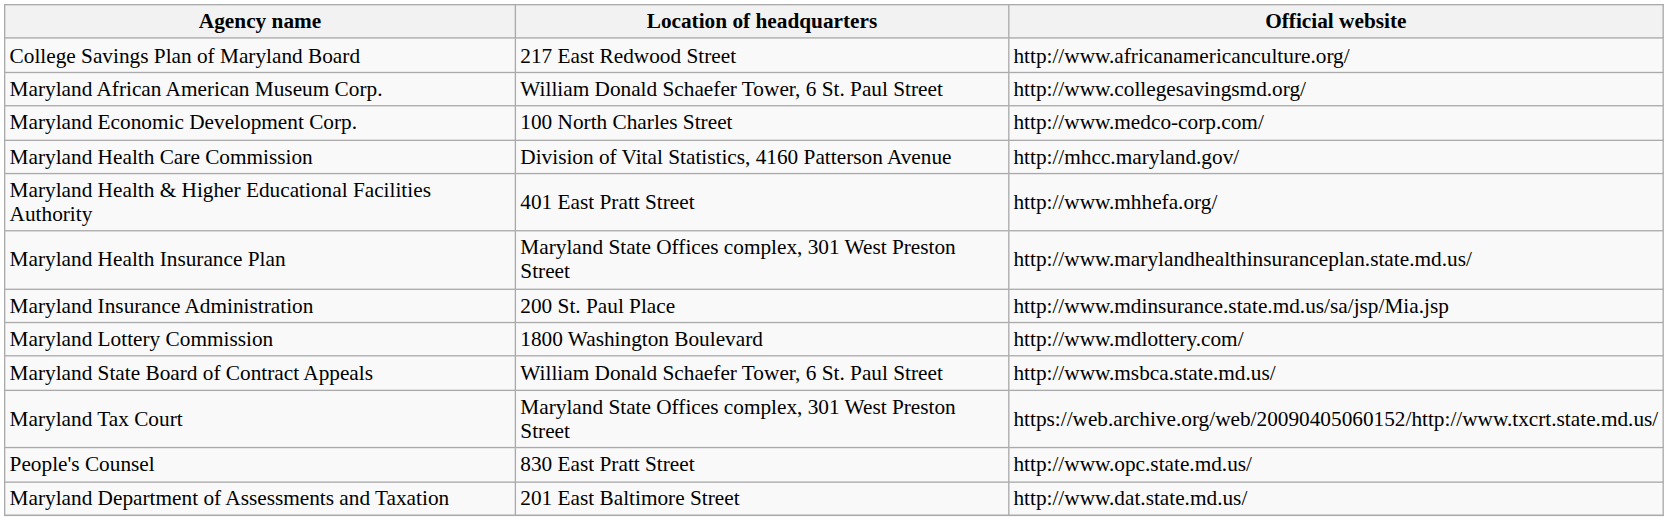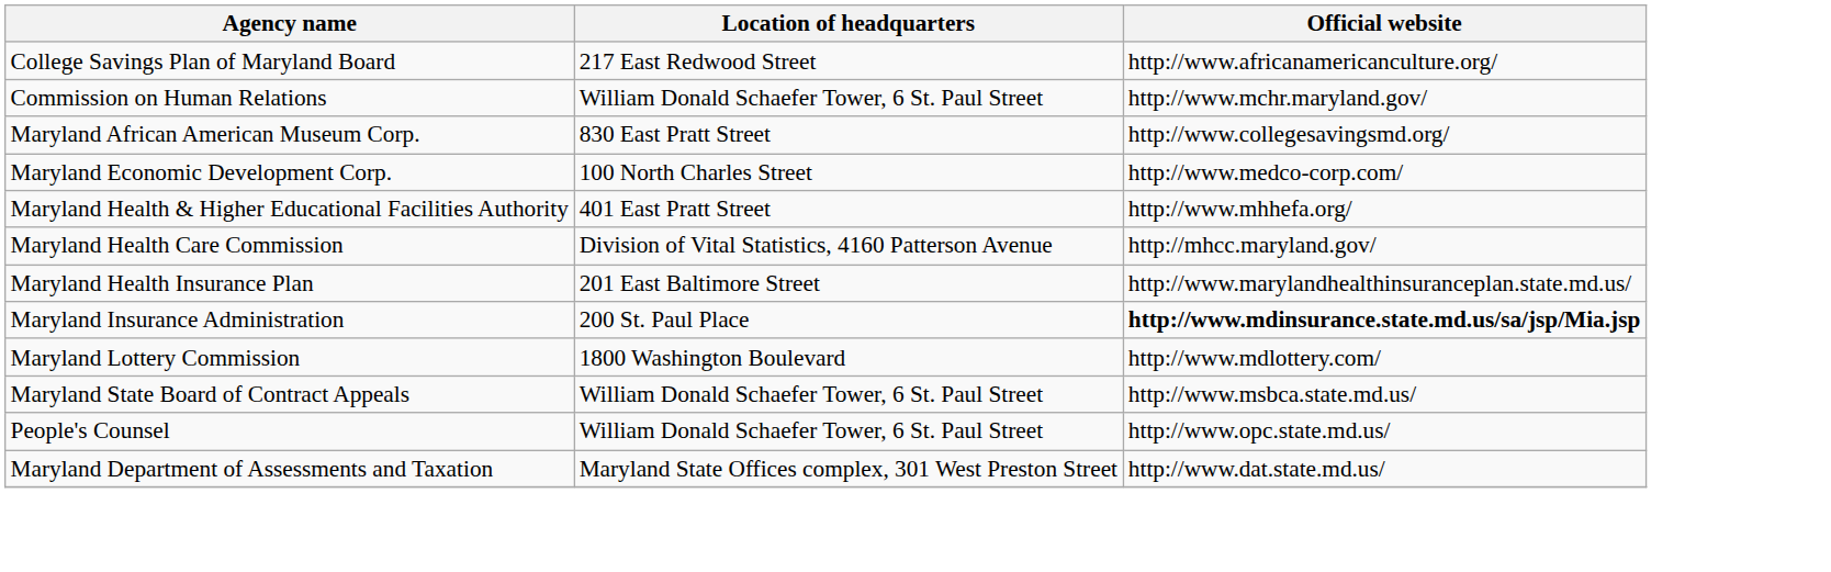+ row: Commission on Human Relations | William Donald Schaefer Tower, 6 St. Paul Street | http://www.mchr.maryland.gov/
Maryland African American Museum Corp. | Location of headquarters: William Donald Schaefer Tower, 6 St. Paul Street -> 830 East Pratt Street
rows swapped: Maryland Health Care Commission <-> Maryland Health & Higher Educational Facilities Authority
Maryland Health Insurance Plan | Location of headquarters: Maryland State Offices complex, 301 West Preston Street -> 201 East Baltimore Street
Maryland Insurance Administration | Official website: normal -> bold
- row: Maryland Tax Court | Maryland State Offices complex, 301 West Preston Street | https://web.archive.org/web/20090405060152/http://www.txcrt.state.md.us/
People's Counsel | Location of headquarters: 830 East Pratt Street -> William Donald Schaefer Tower, 6 St. Paul Street
Maryland Department of Assessments and Taxation | Location of headquarters: 201 East Baltimore Street -> Maryland State Offices complex, 301 West Preston Street
